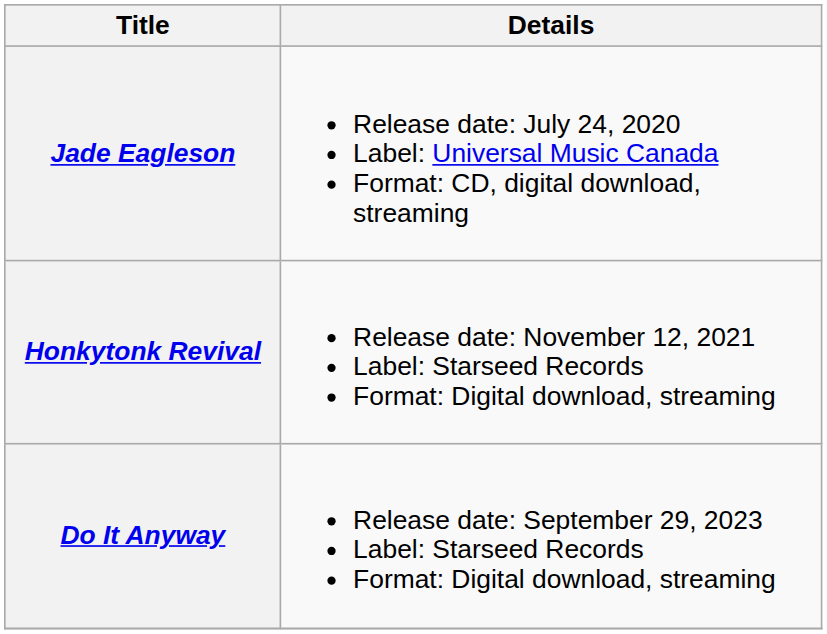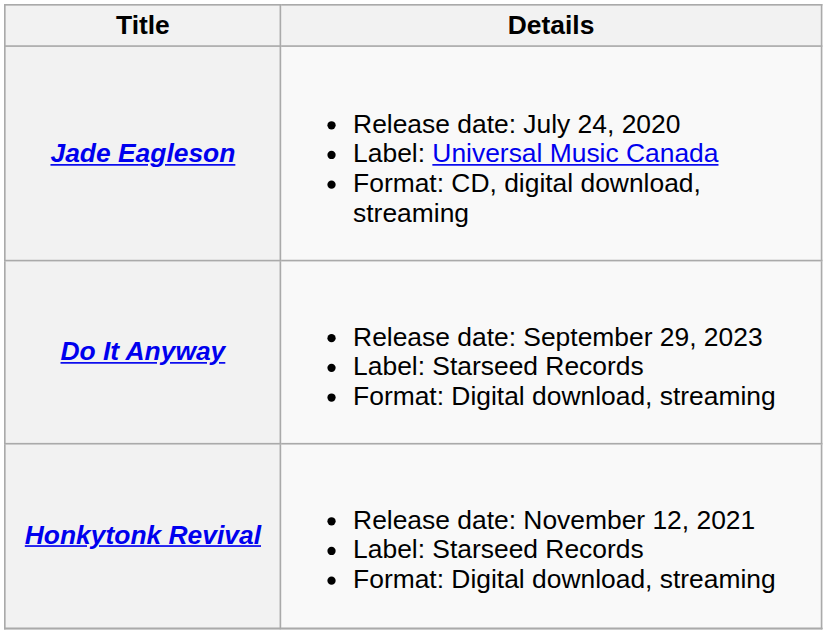rows swapped: Honkytonk Revival <-> Do It Anyway
